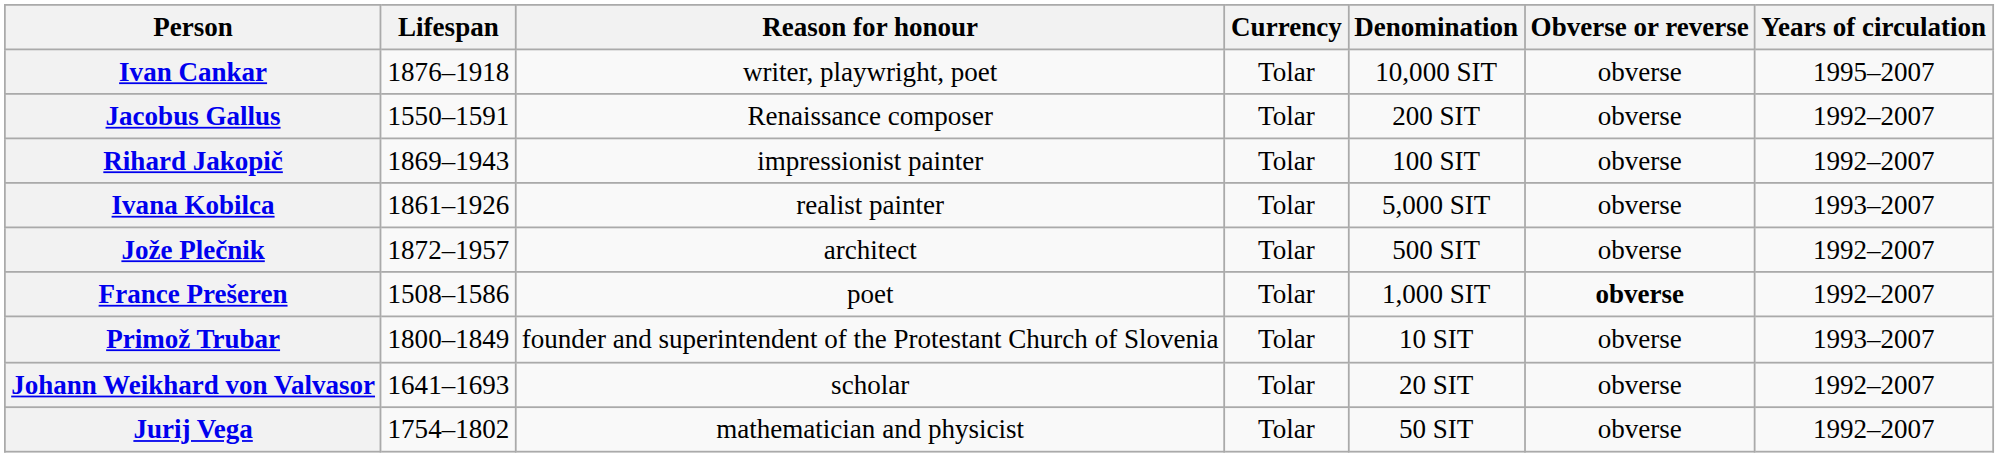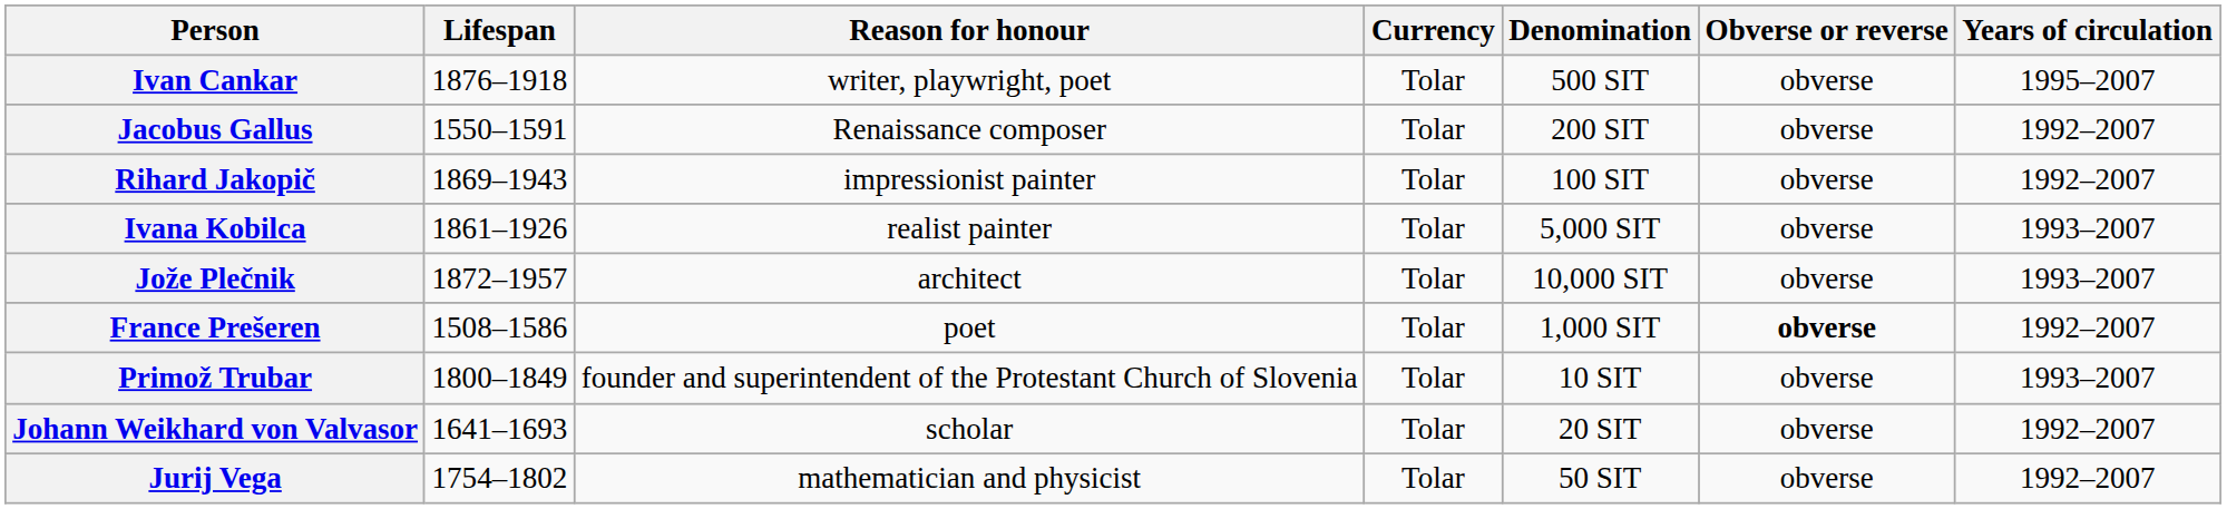Ivan Cankar | Denomination: 10,000 SIT -> 500 SIT
Jože Plečnik | Denomination: 500 SIT -> 10,000 SIT
Jože Plečnik | Years of circulation: 1992–2007 -> 1993–2007
